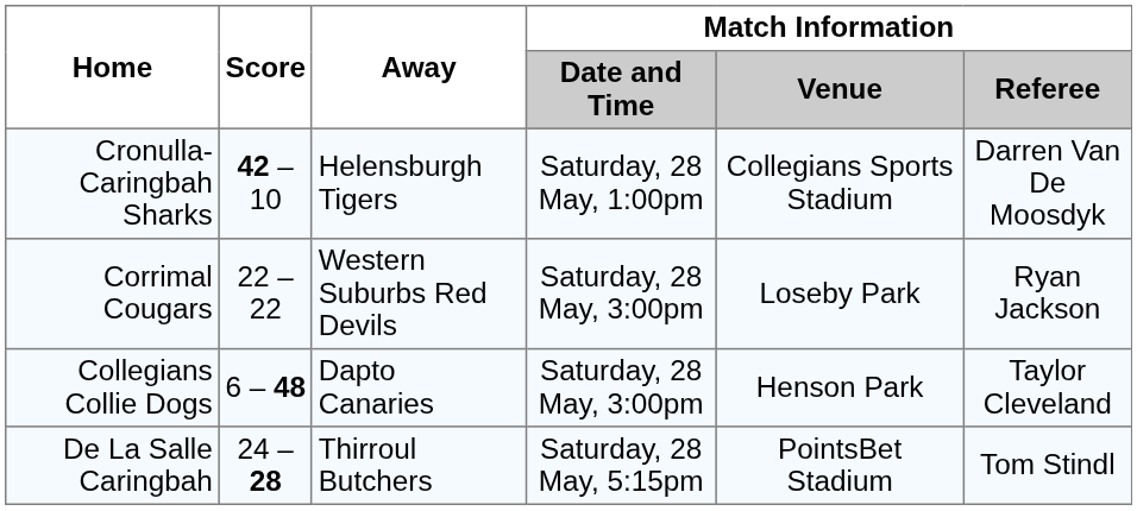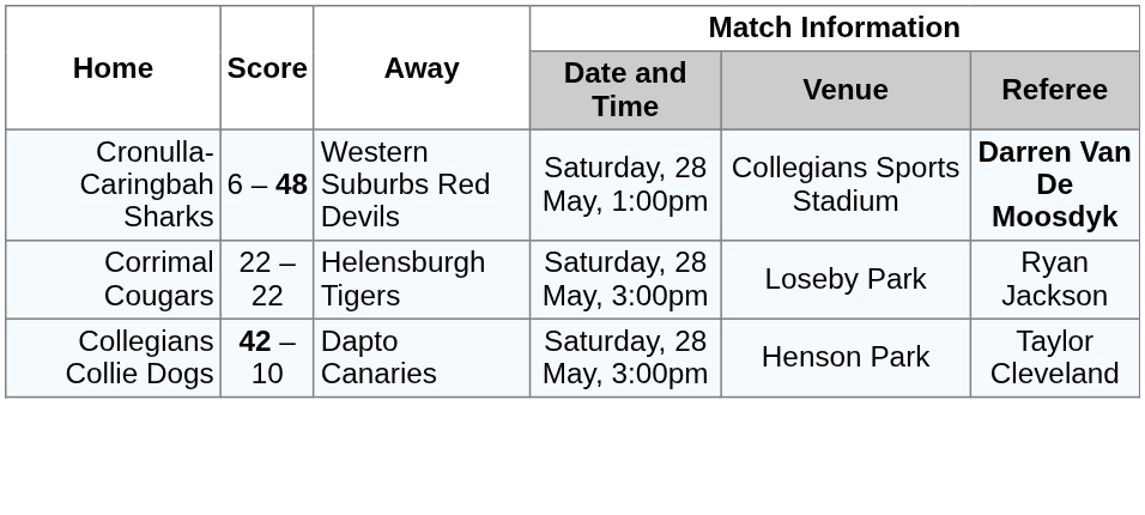Cronulla-Caringbah Sharks | Score: 42 – 10 -> 6 – 48
Cronulla-Caringbah Sharks | Away: Helensburgh Tigers -> Western Suburbs Red Devils
Cronulla-Caringbah Sharks | Match Information / Referee: normal -> bold
Corrimal Cougars | Away: Western Suburbs Red Devils -> Helensburgh Tigers
Collegians Collie Dogs | Score: 6 – 48 -> 42 – 10
- row: De La Salle Caringbah | 24 – 28 | Thirroul Butchers | Saturday, 28 May, 5:15pm | PointsBet Stadium | Tom Stindl
